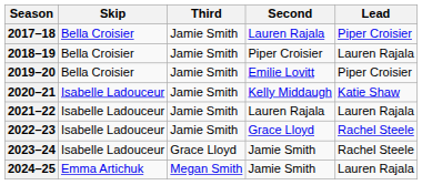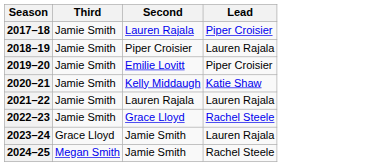- column: Skip | Bella Croisier | Bella Croisier | Bella Croisier | Isabelle Ladouceur | Isabelle Ladouceur | Isabelle Ladouceur | Isabelle Ladouceur | Emma Artichuk
2023–24 | Lead: Rachel Steele -> Lauren Rajala
2024–25 | Lead: Lauren Rajala -> Rachel Steele
